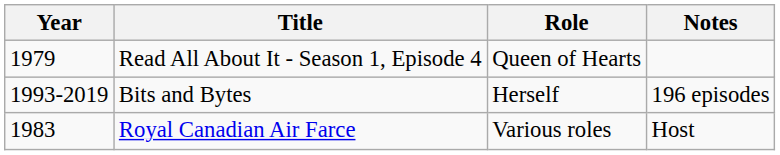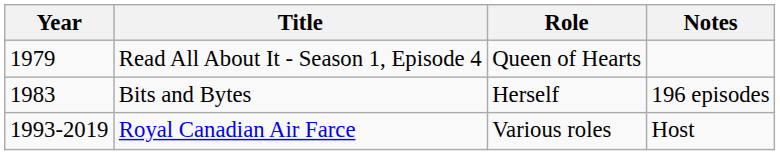Bits and Bytes | Year: 1993-2019 -> 1983
Royal Canadian Air Farce | Year: 1983 -> 1993-2019
